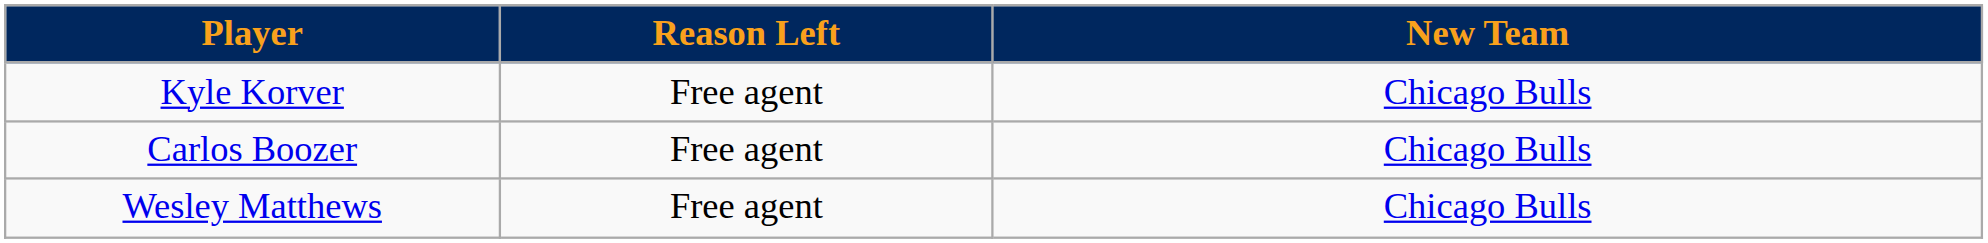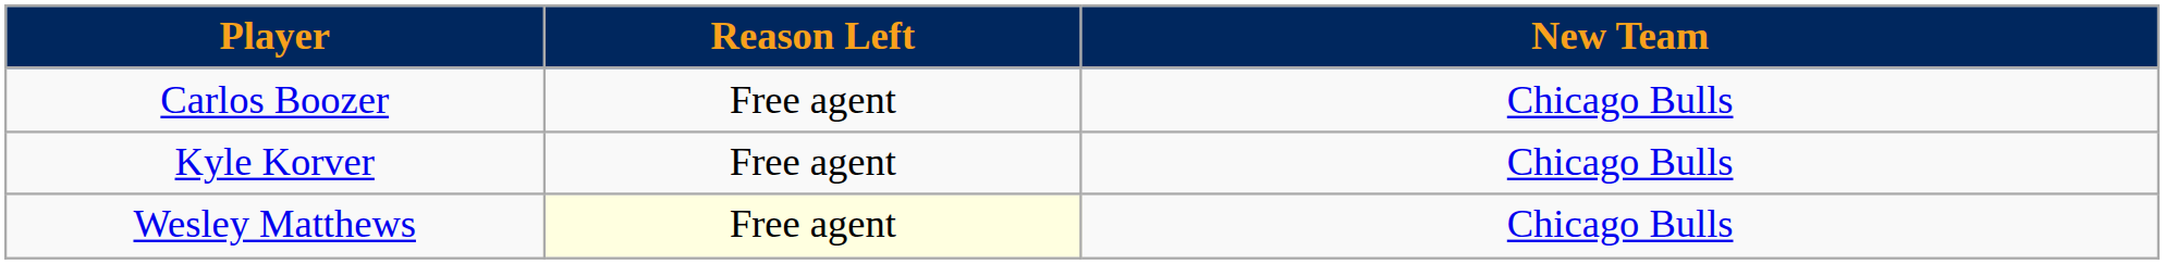rows swapped: Carlos Boozer <-> Kyle Korver
Wesley Matthews | Reason Left: no background -> lightyellow background
